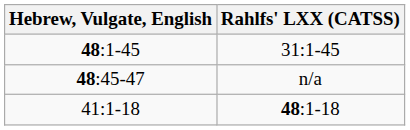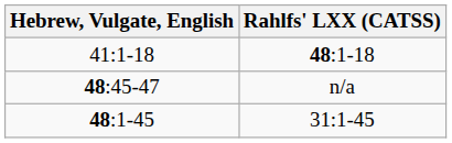rows swapped: 48:1-45 <-> 41:1-18
